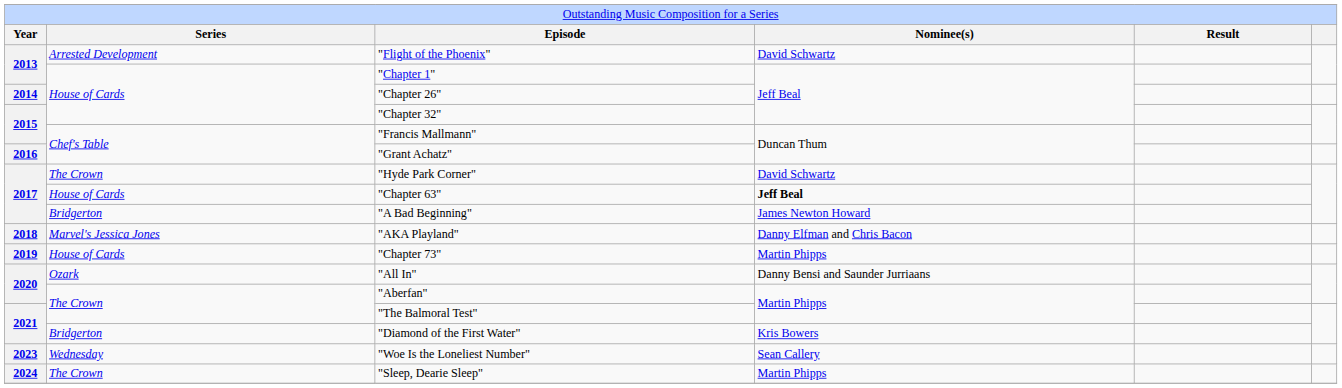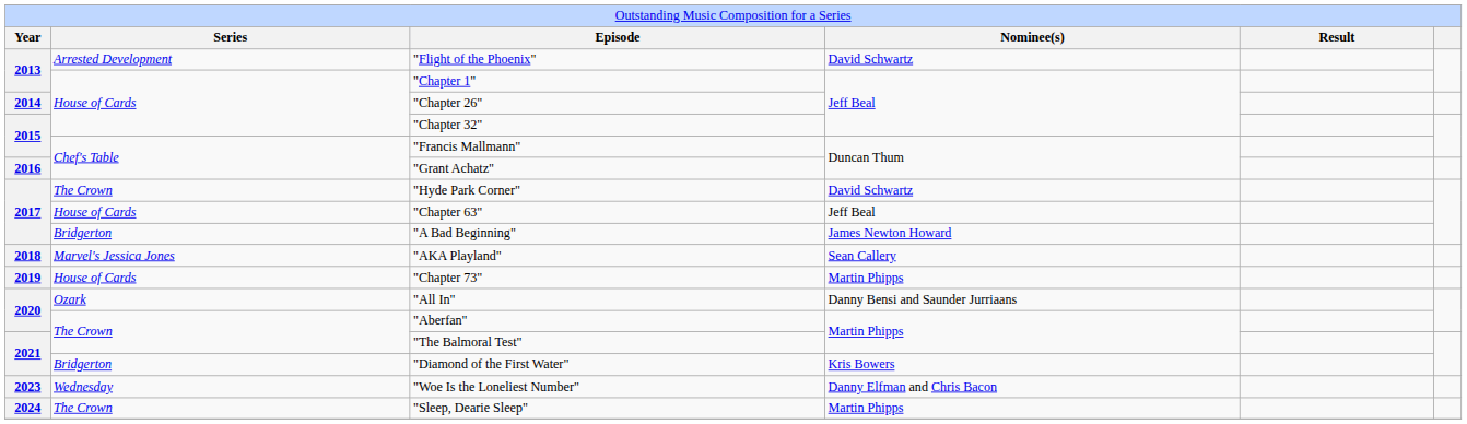"Chapter 63" | column 4: bold -> normal
"AKA Playland" | column 4: Danny Elfman and Chris Bacon -> Sean Callery
"Woe Is the Loneliest Number" | column 4: Sean Callery -> Danny Elfman and Chris Bacon
